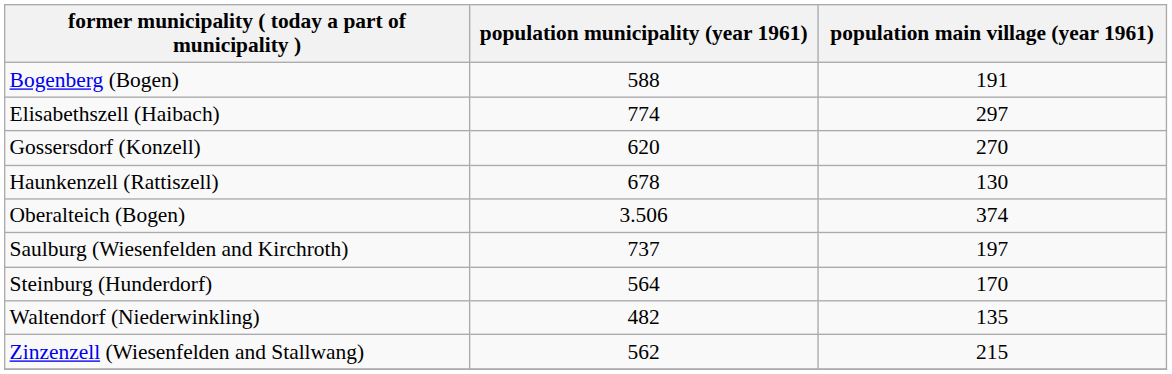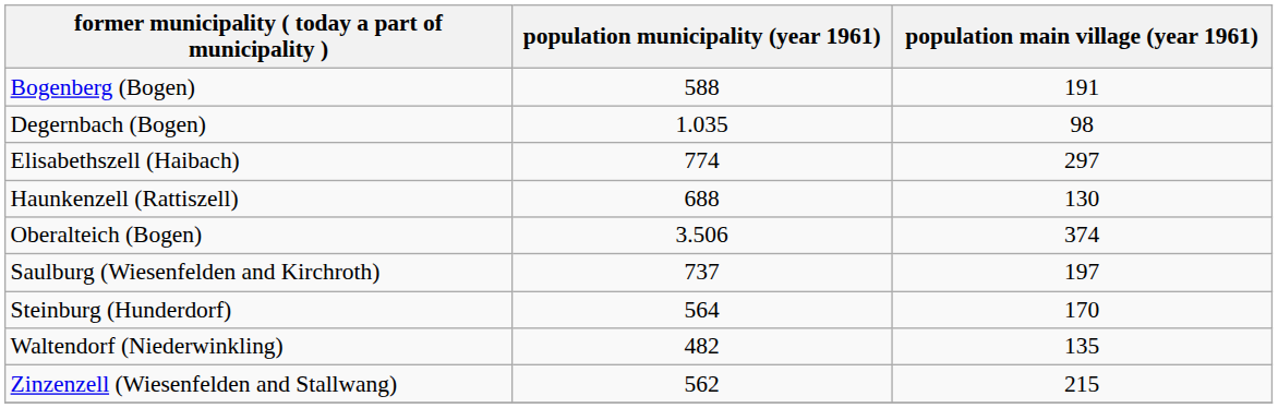+ row: Degernbach (Bogen) | 1.035 | 98
- row: Gossersdorf (Konzell) | 620 | 270
Haunkenzell (Rattiszell) | population municipality (year 1961): 678 -> 688
